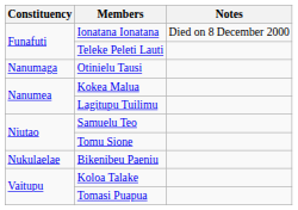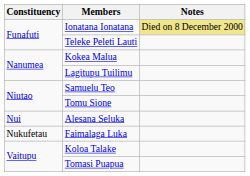Ionatana Ionatana | Notes: no background -> khaki background
- row: Nanumaga | Otinielu Tausi
+ row: Nui | Alesana Seluka
+ row: Nukufetau | Faimalaga Luka
- row: Nukulaelae | Bikenibeu Paeniu
